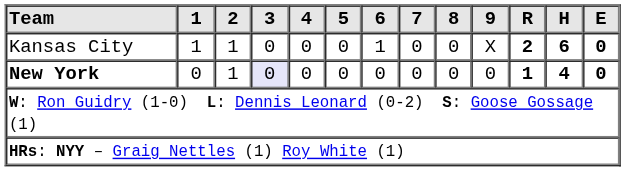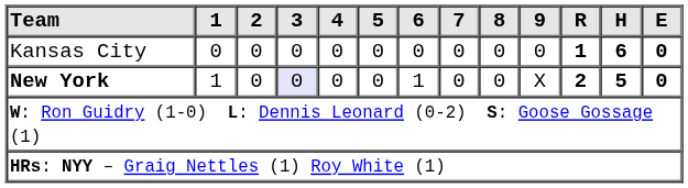Kansas City | 1: 1 -> 0
Kansas City | 2: 1 -> 0
Kansas City | 6: 1 -> 0
Kansas City | 9: X -> 0
Kansas City | R: 2 -> 1
New York | 1: 0 -> 1
New York | 2: 1 -> 0
New York | 6: 0 -> 1
New York | 9: 0 -> X
New York | R: 1 -> 2
New York | H: 4 -> 5
